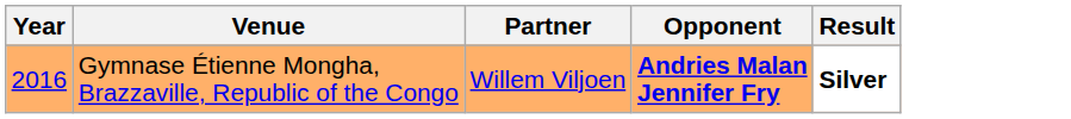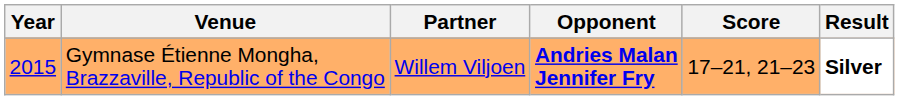+ column: Score | 17–21, 21–23
Gymnase Étienne Mongha, Brazzaville, Republic of the Congo | Year: 2016 -> 2015
